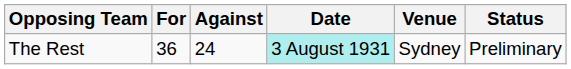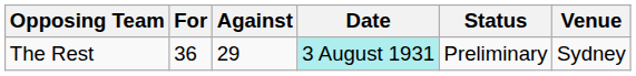columns swapped: Venue <-> Status
The Rest | Against: 24 -> 29
